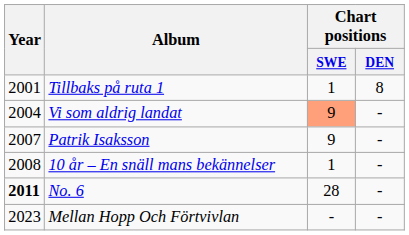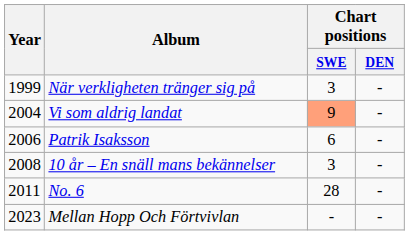+ row: 1999 | När verkligheten tränger sig på | 3 | -
- row: 2001 | Tillbaks på ruta 1 | 1 | 8
Patrik Isaksson | Year: 2007 -> 2006
Patrik Isaksson | Chart positions / SWE: 9 -> 6
10 år – En snäll mans bekännelser | Chart positions / SWE: 1 -> 3
No. 6 | Year: bold -> normal
